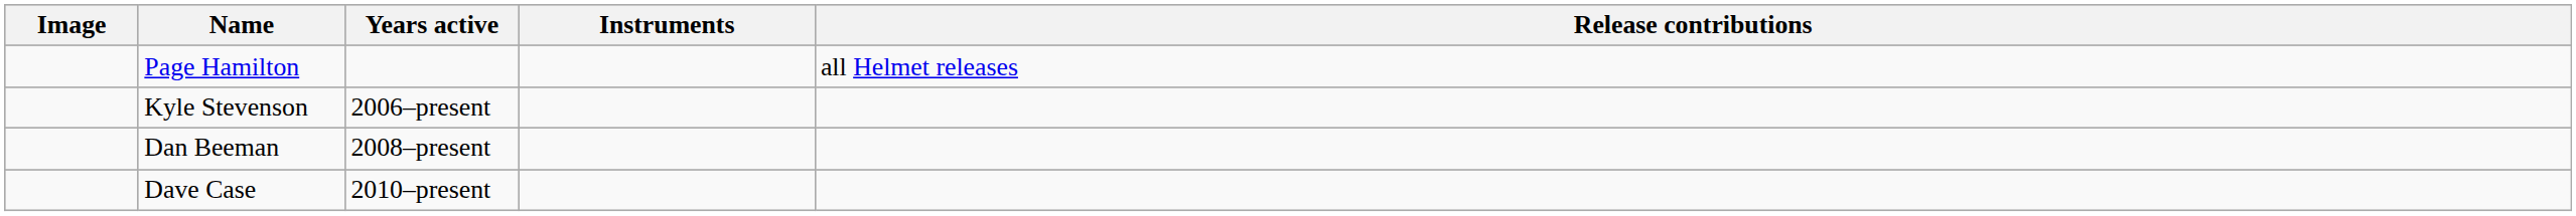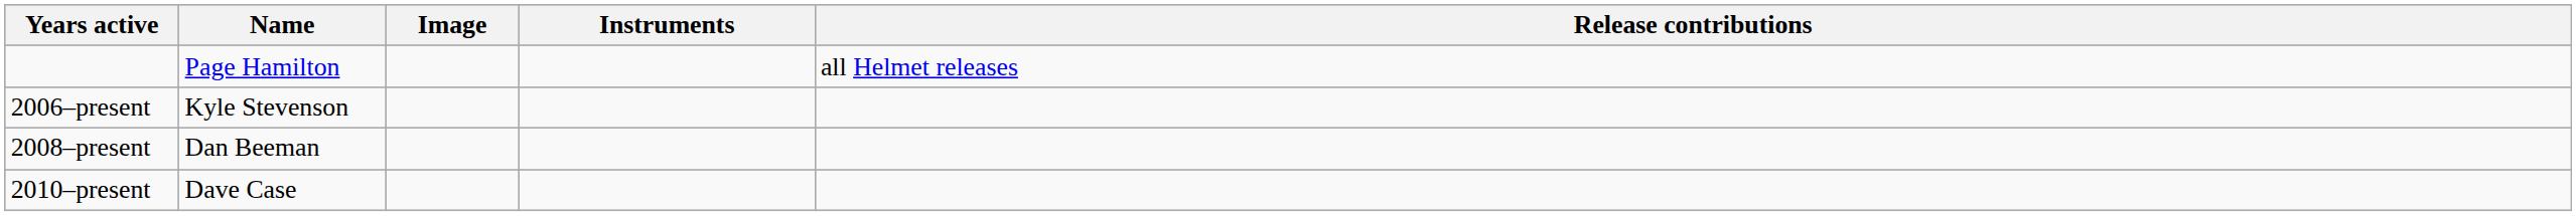columns swapped: Image <-> Years active
